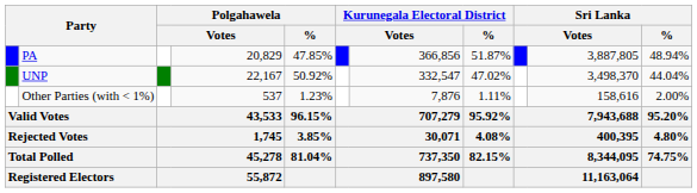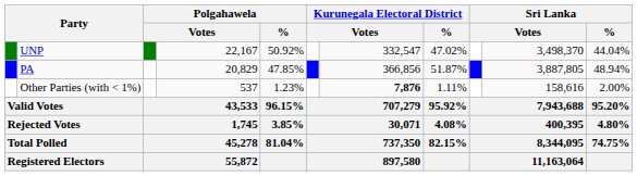rows swapped: UNP <-> PA
Other Parties (with < 1%) | column 7: normal -> bold
